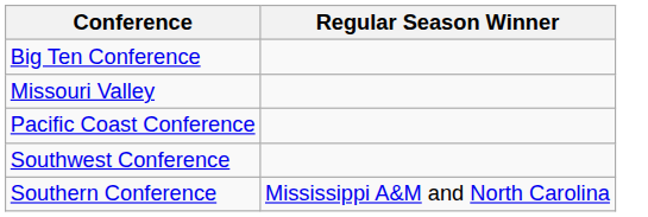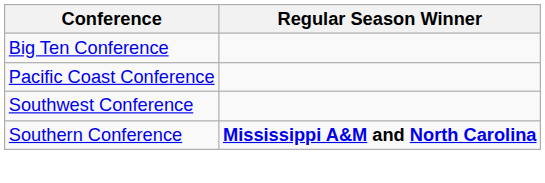- row: Missouri Valley
Southern Conference | Regular Season Winner: normal -> bold
